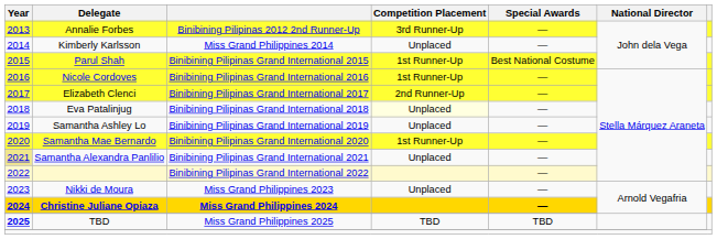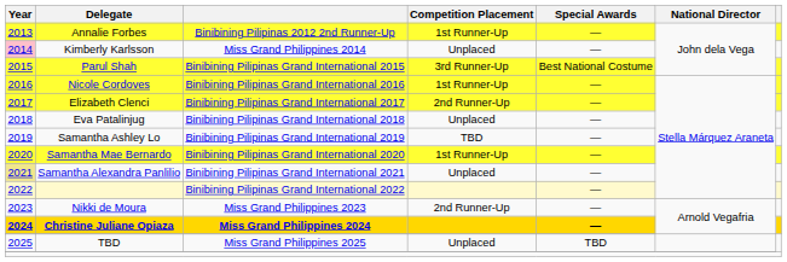Binibining Pilipinas 2012 2nd Runner-Up | Competition Placement: 3rd Runner-Up -> 1st Runner-Up
Miss Grand Philippines 2014 | Year: no background -> pink background
Binibining Pilipinas Grand International 2015 | Competition Placement: 1st Runner-Up -> 3rd Runner-Up
Binibining Pilipinas Grand International 2018 | Competition Placement: lightyellow background -> no background
Binibining Pilipinas Grand International 2019 | Competition Placement: Unplaced -> TBD
Miss Grand Philippines 2023 | Competition Placement: Unplaced -> 2nd Runner-Up
Miss Grand Philippines 2025 | Year: bold -> normal
Miss Grand Philippines 2025 | Competition Placement: TBD -> Unplaced
